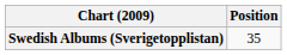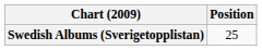Swedish Albums (Sverigetopplistan) | Position: 35 -> 25
